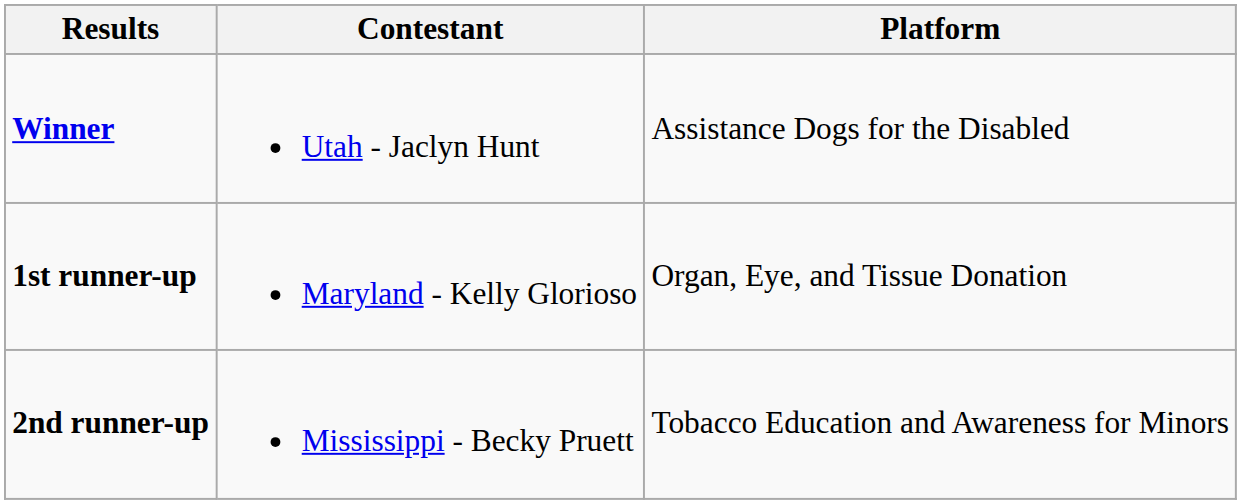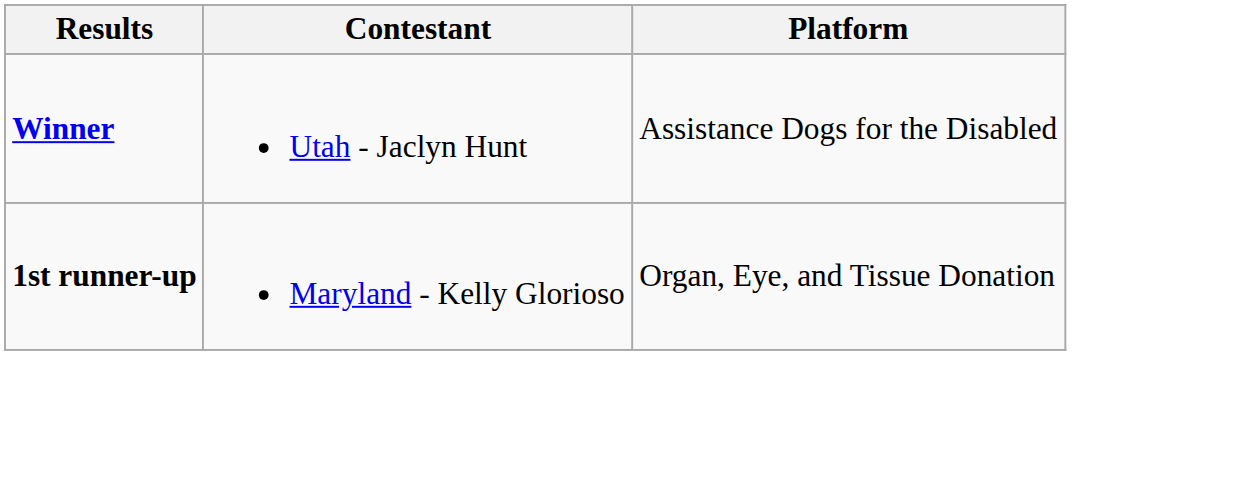- row: 2nd runner-up | Mississippi - Becky Pruett | Tobacco Education and Awareness for Minors
